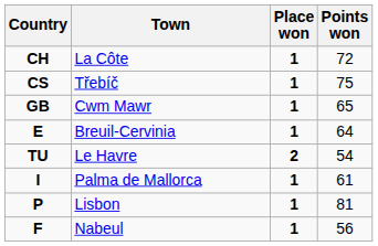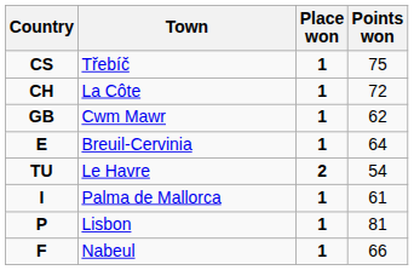rows swapped: CH <-> CS
GB | Points won: 65 -> 62
F | Points won: 56 -> 66
